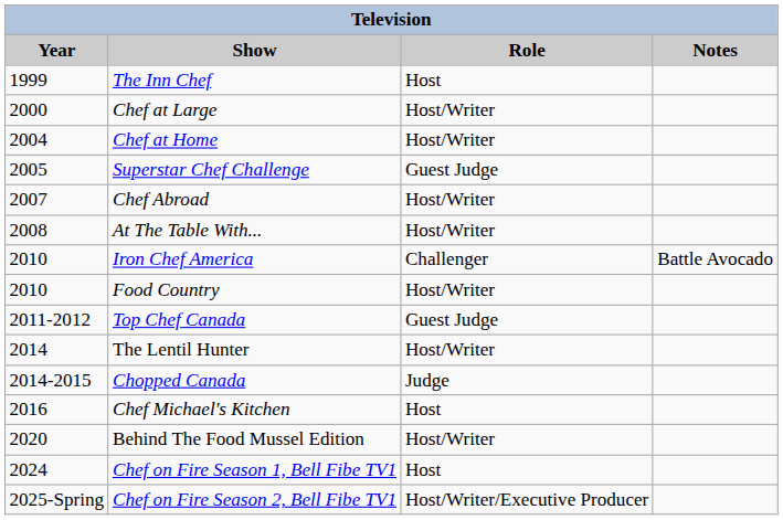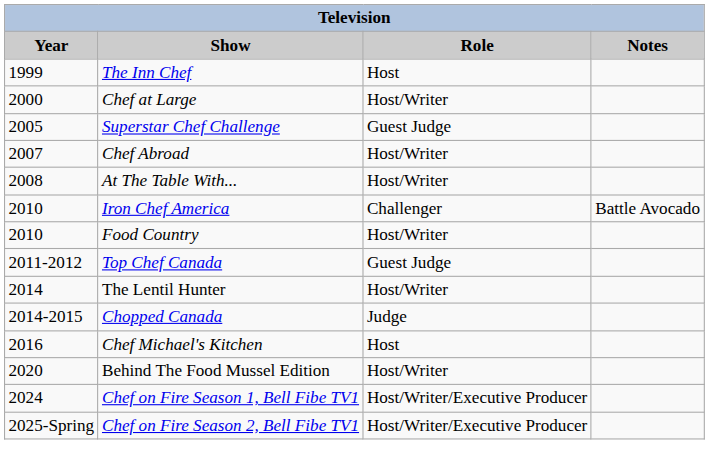- row: 2004 | Chef at Home | Host/Writer
Chef on Fire Season 1, Bell Fibe TV1 | Role: Host -> Host/Writer/Executive Producer
